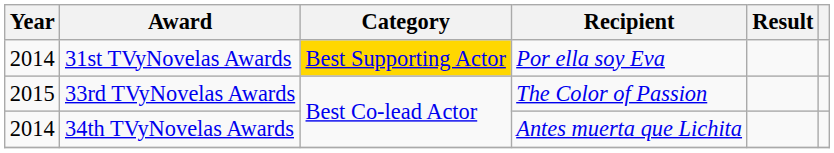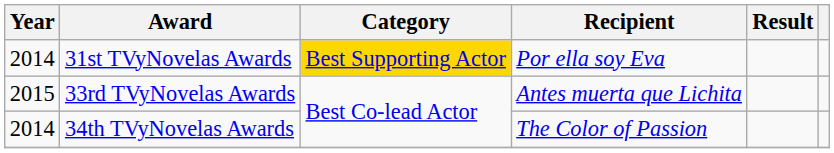33rd TVyNovelas Awards | Recipient: The Color of Passion -> Antes muerta que Lichita
34th TVyNovelas Awards | Recipient: Antes muerta que Lichita -> The Color of Passion
